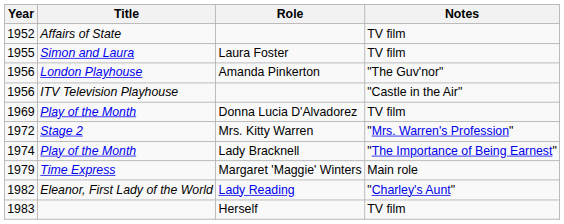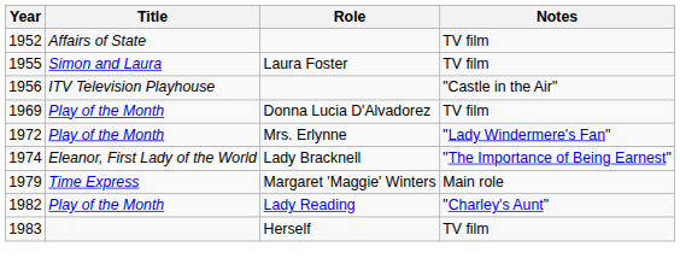- row: 1956 | London Playhouse | Amanda Pinkerton | "The Guv'nor"
- row: 1972 | Stage 2 | Mrs. Kitty Warren | "Mrs. Warren's Profession"
+ row: 1972 | Play of the Month | Mrs. Erlynne | "Lady Windermere's Fan"
Lady Bracknell | Title: Play of the Month -> Eleanor, First Lady of the World
Lady Reading | Title: Eleanor, First Lady of the World -> Play of the Month
